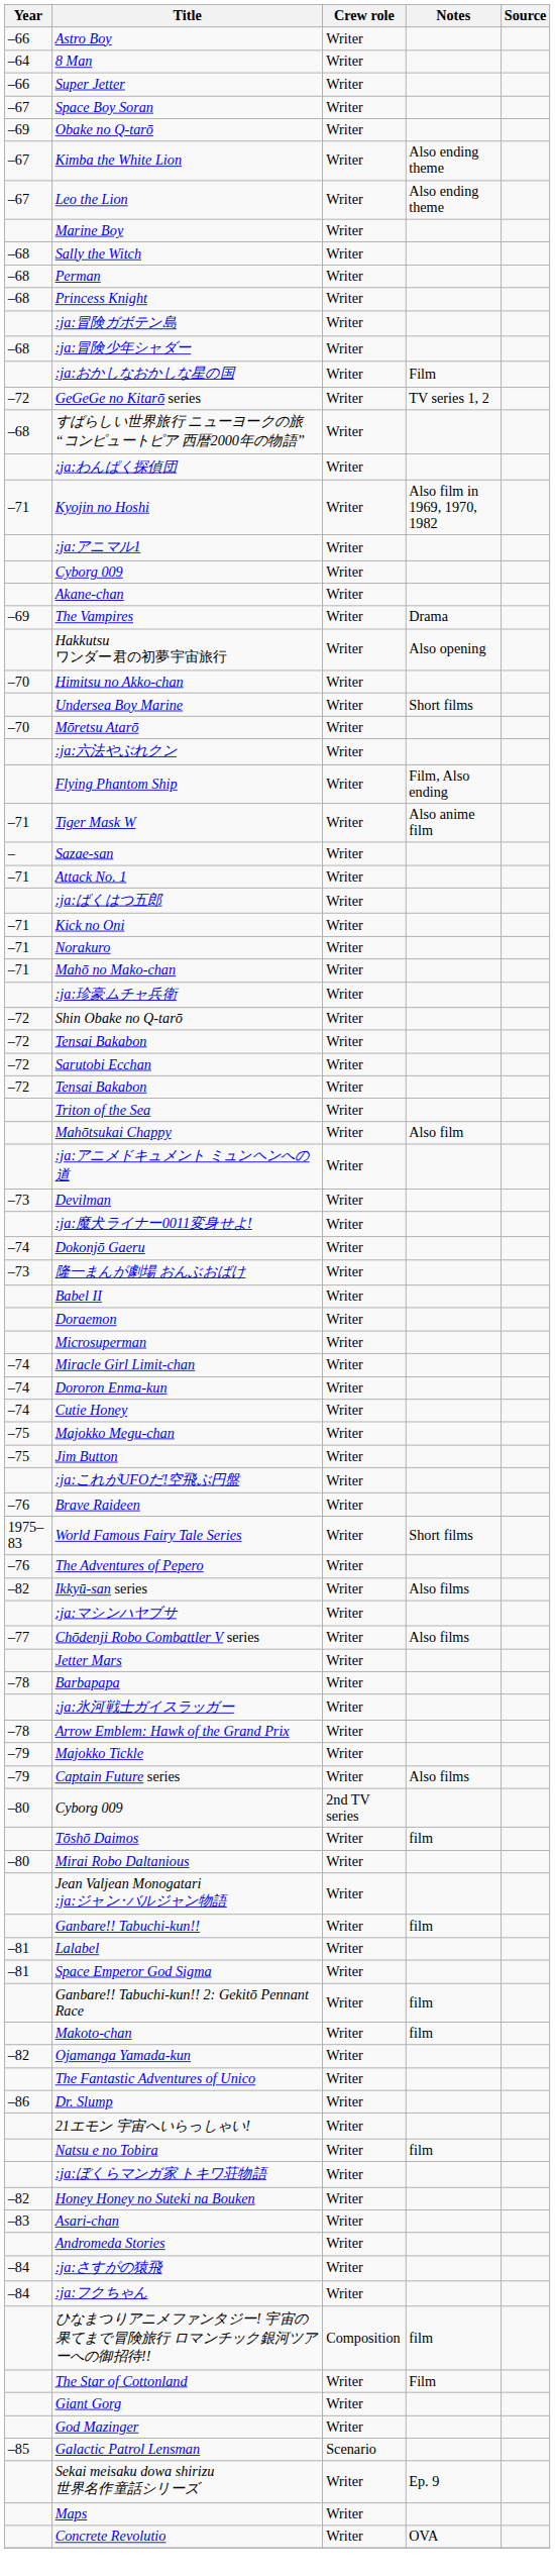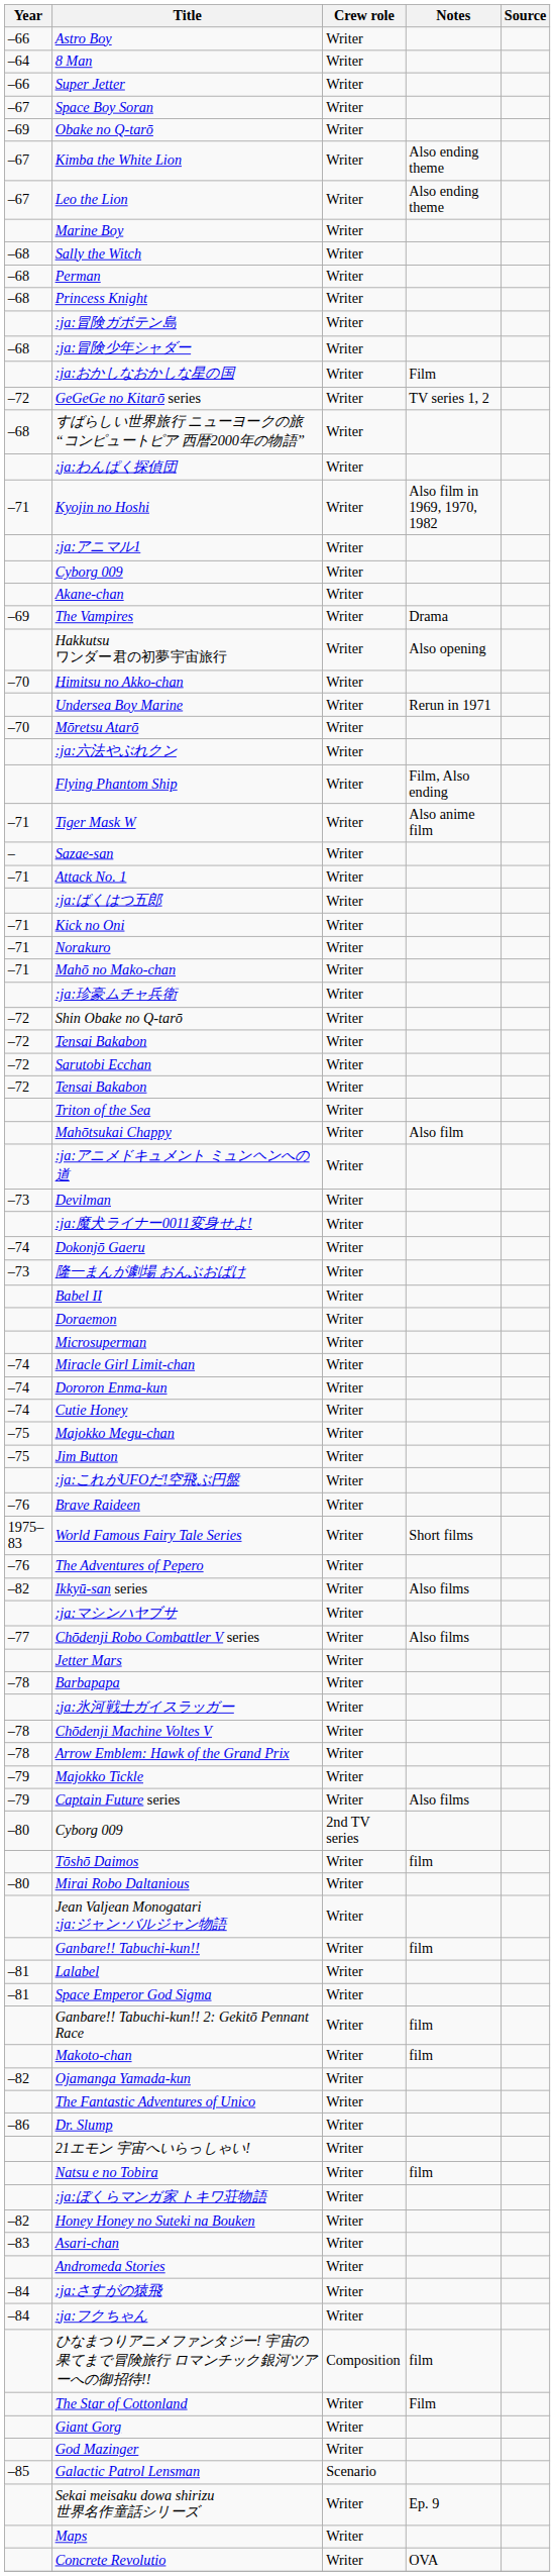Undersea Boy Marine | Notes: Short films -> Rerun in 1971
+ row: –78 | Chōdenji Machine Voltes V | Writer
